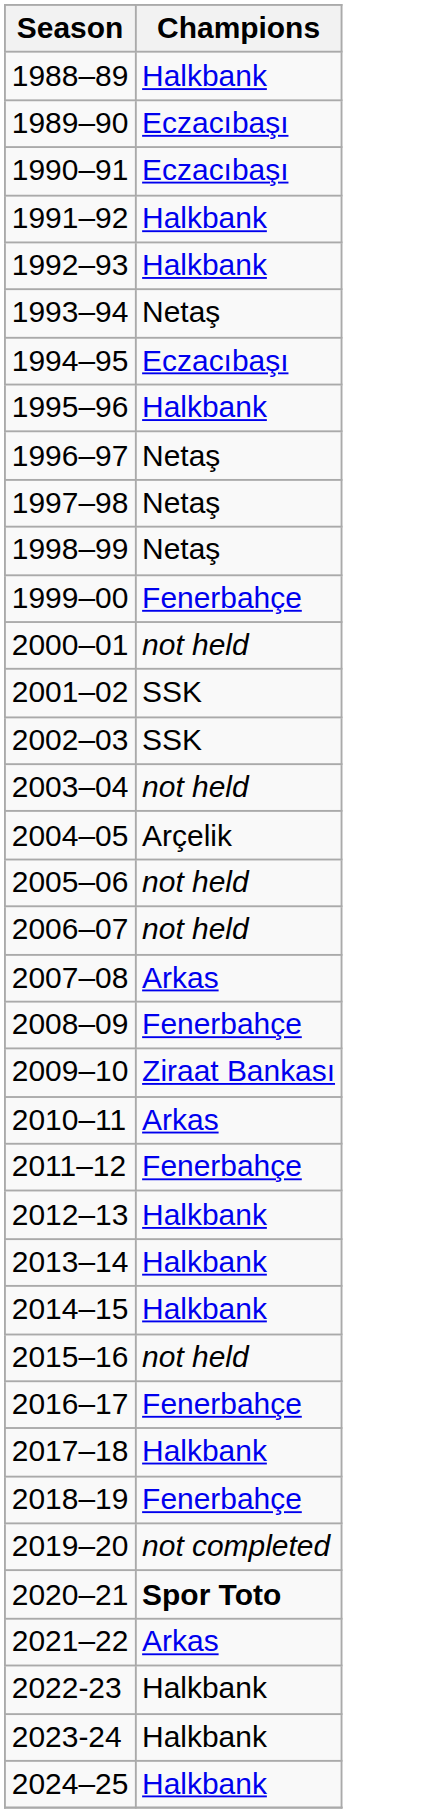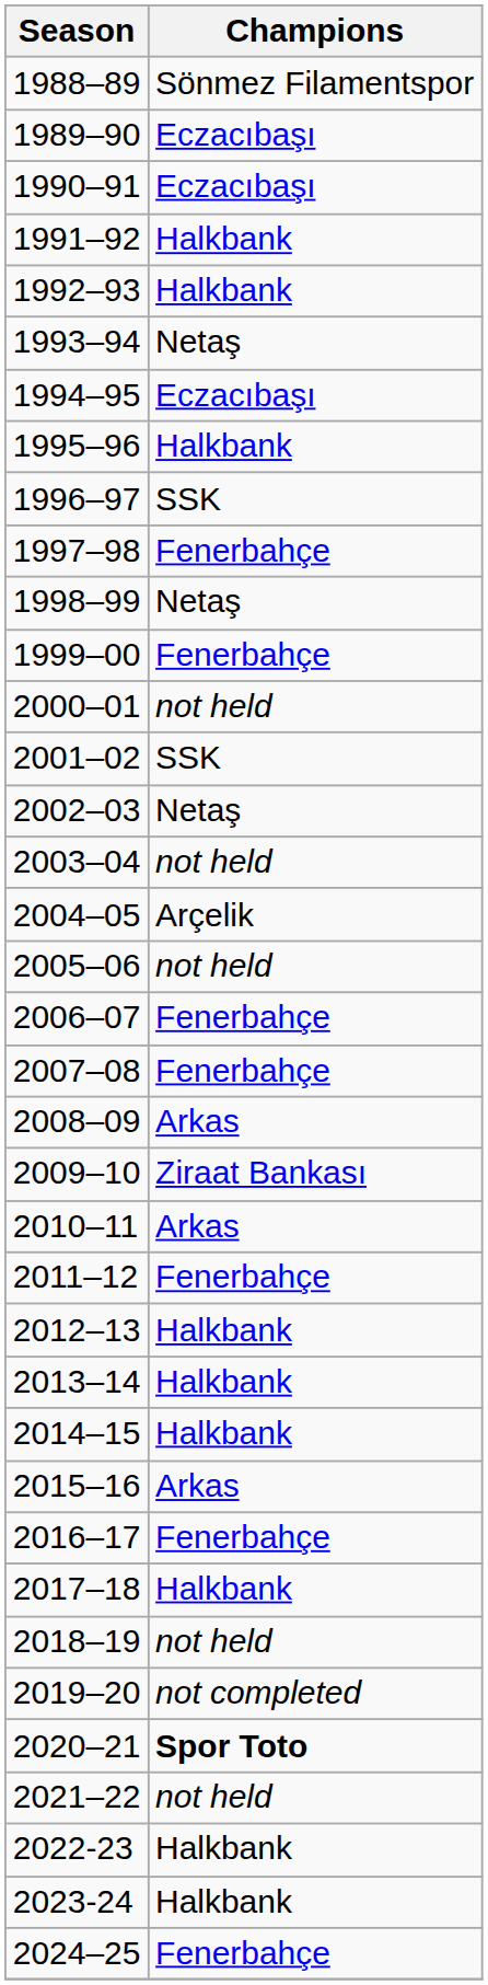1988–89 | Champions: Halkbank -> Sönmez Filamentspor
1996–97 | Champions: Netaş -> SSK
1997–98 | Champions: Netaş -> Fenerbahçe
2002–03 | Champions: SSK -> Netaş
2006–07 | Champions: not held -> Fenerbahçe
2007–08 | Champions: Arkas -> Fenerbahçe
2008–09 | Champions: Fenerbahçe -> Arkas
2015–16 | Champions: not held -> Arkas
2018–19 | Champions: Fenerbahçe -> not held
2021–22 | Champions: Arkas -> not held
2024–25 | Champions: Halkbank -> Fenerbahçe
